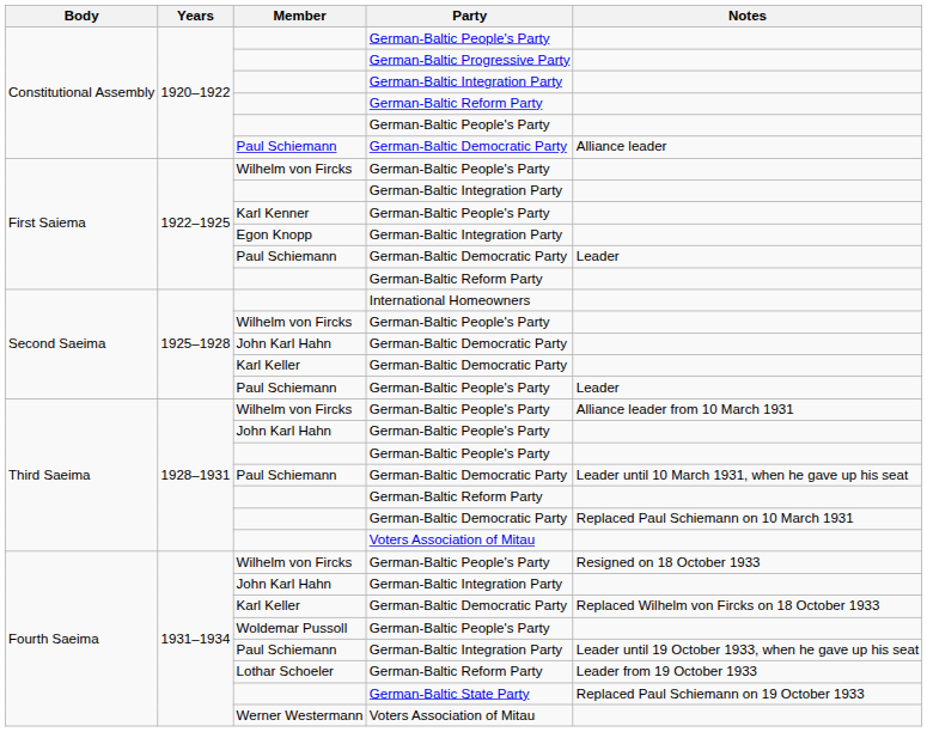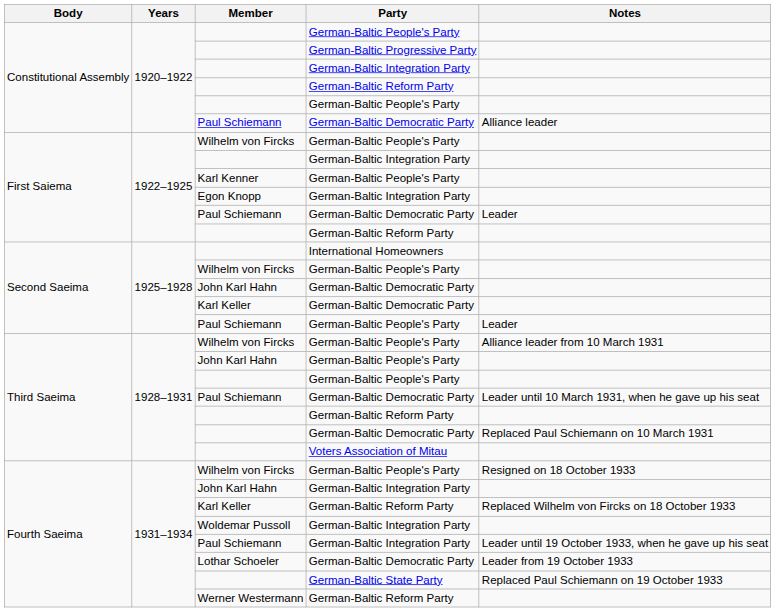Fourth Saeima / Karl Keller | Party: German-Baltic Democratic Party -> German-Baltic Reform Party
Woldemar Pussoll | Party: German-Baltic People's Party -> German-Baltic Integration Party
Lothar Schoeler | Party: German-Baltic Reform Party -> German-Baltic Democratic Party
Werner Westermann | Party: Voters Association of Mitau -> German-Baltic Reform Party
